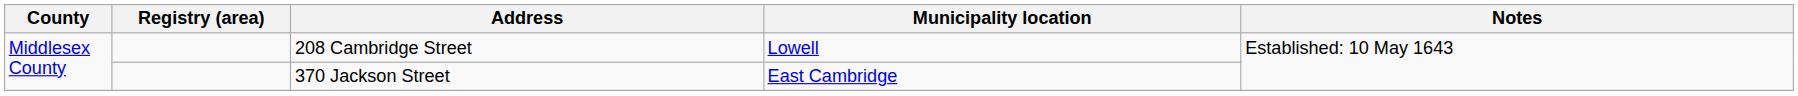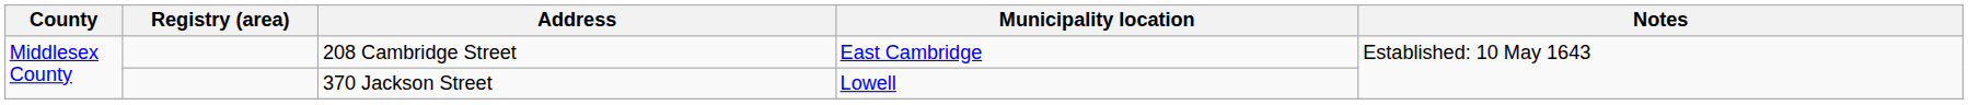208 Cambridge Street | Municipality location: Lowell -> East Cambridge
370 Jackson Street | Municipality location: East Cambridge -> Lowell
